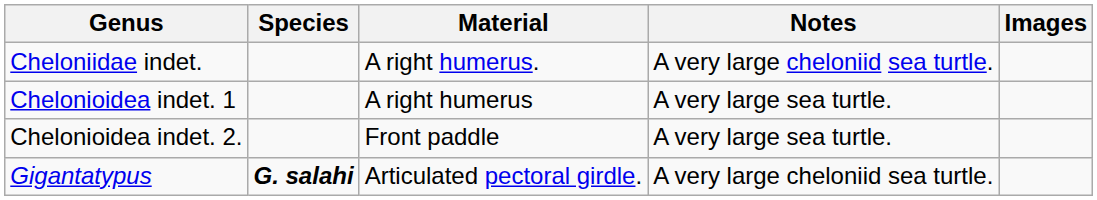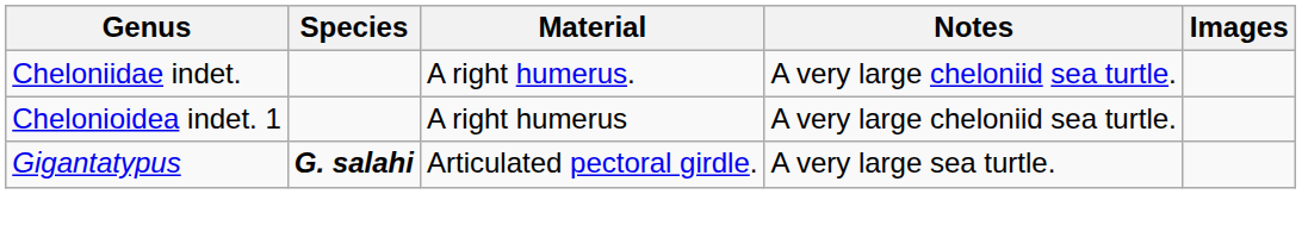Chelonioidea indet. 1 | Notes: A very large sea turtle. -> A very large cheloniid sea turtle.
- row: Chelonioidea indet. 2. | Front paddle | A very large sea turtle.
Gigantatypus | Notes: A very large cheloniid sea turtle. -> A very large sea turtle.
